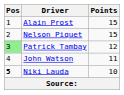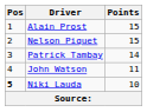Patrick Tambay | Pos: lightgreen background -> no background
Patrick Tambay | Points: 12 -> 14
